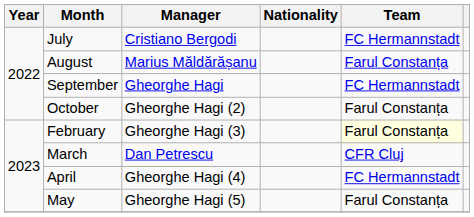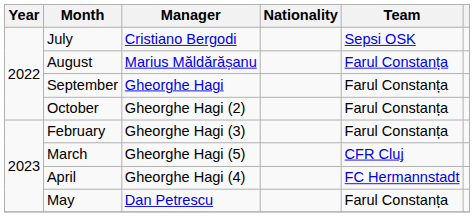July | Team: FC Hermannstadt -> Sepsi OSK
September | Team: FC Hermannstadt -> Farul Constanța
February | Team: lightyellow background -> no background
March | Manager: Dan Petrescu -> Gheorghe Hagi (5)
May | Manager: Gheorghe Hagi (5) -> Dan Petrescu
